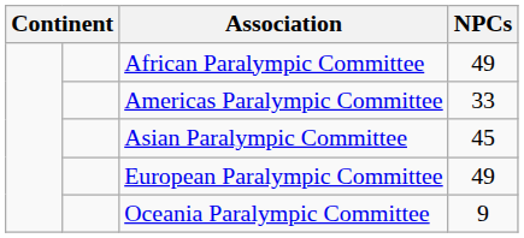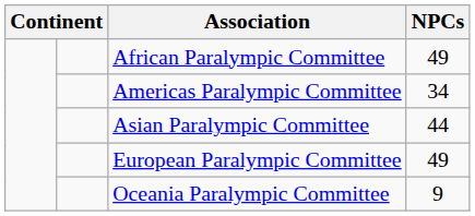Americas Paralympic Committee | NPCs: 33 -> 34
Asian Paralympic Committee | NPCs: 45 -> 44
